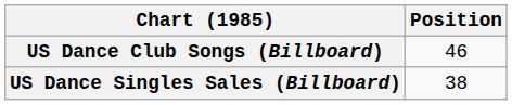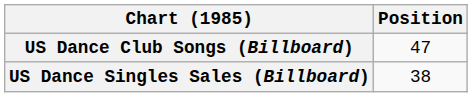US Dance Club Songs (Billboard) | Position: 46 -> 47
